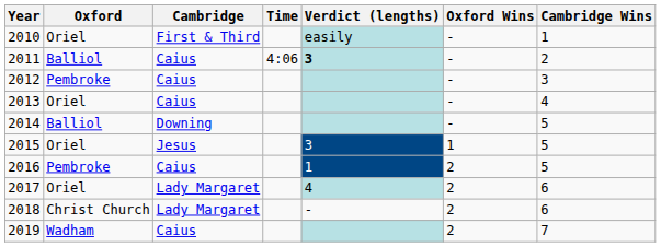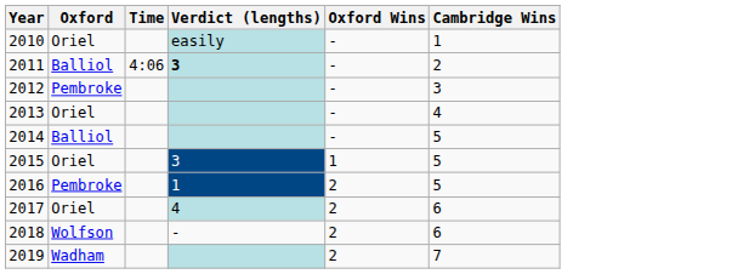- column: Cambridge | First & Third | Caius | Caius | Caius | Downing | Jesus | Caius | Lady Margaret | Lady Margaret | Caius
2018 | Oxford: Christ Church -> Wolfson
